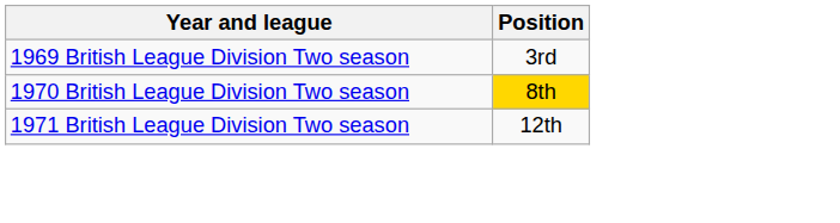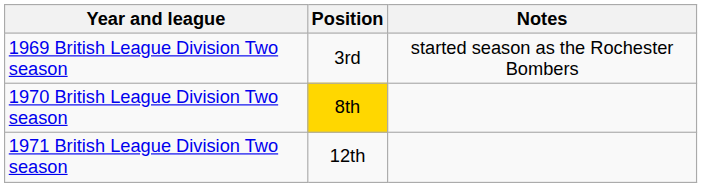+ column: Notes | started season as the Rochester Bombers
